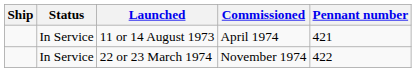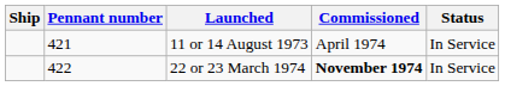columns swapped: Pennant number <-> Status
22 or 23 March 1974 | Commissioned: normal -> bold
